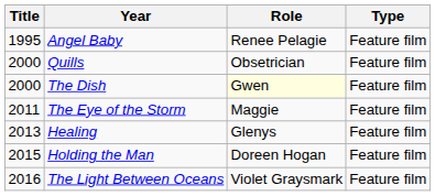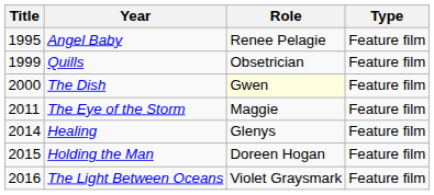Quills | Title: 2000 -> 1999
Healing | Title: 2013 -> 2014
